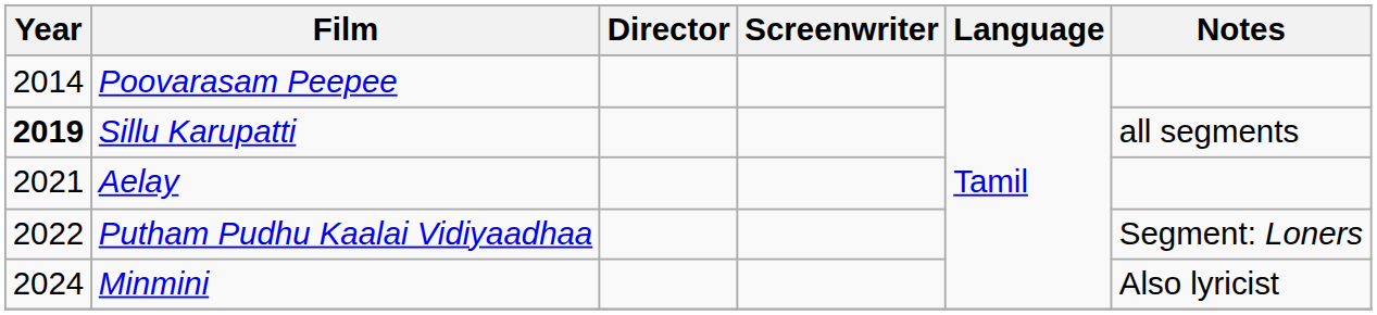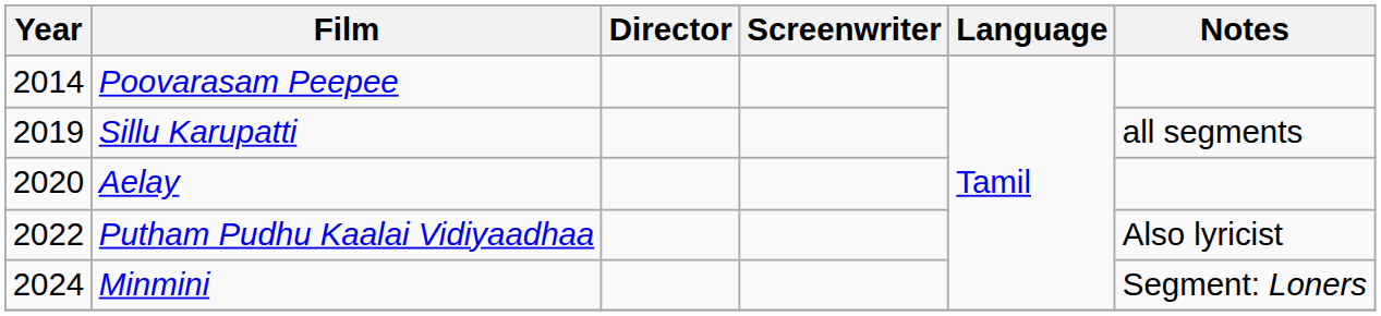Sillu Karupatti | Year: bold -> normal
Aelay | Year: 2021 -> 2020
Putham Pudhu Kaalai Vidiyaadhaa | Notes: Segment: Loners -> Also lyricist
Minmini | Notes: Also lyricist -> Segment: Loners
